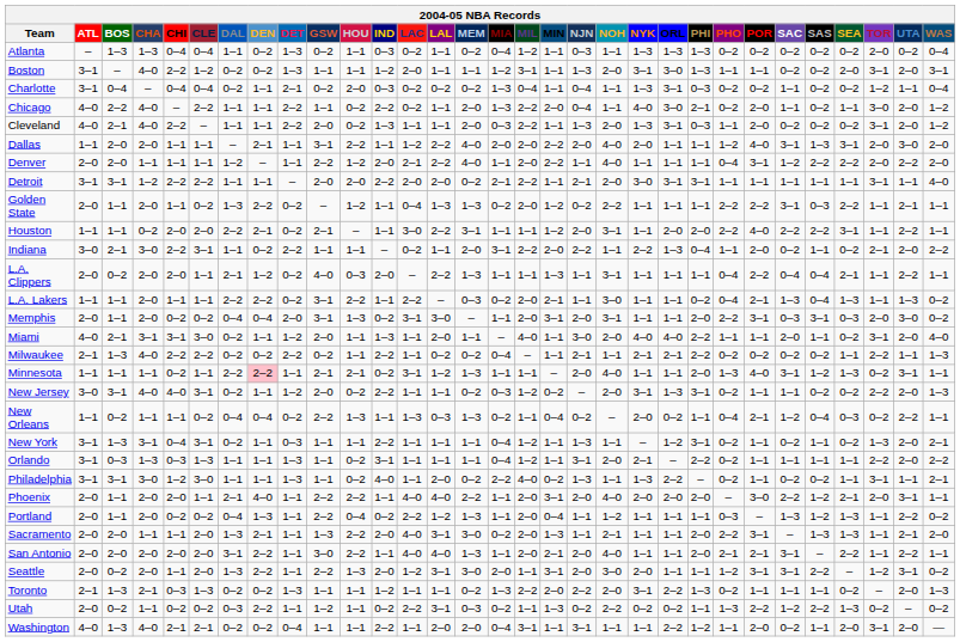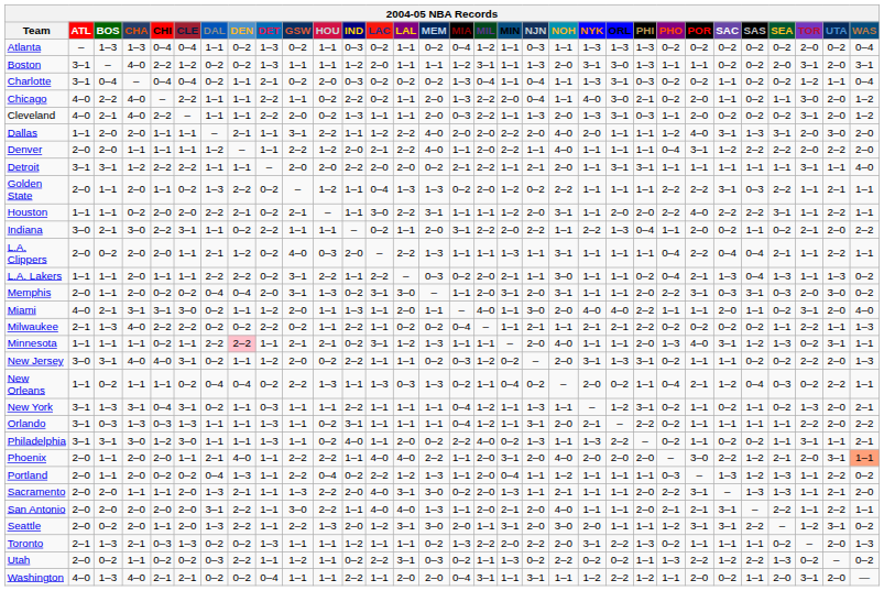Detroit | NYK: 3–0 -> 1–1
Phoenix | WAS: no background -> lightsalmon background
Washington | NYK: 1–1 -> 1–2
